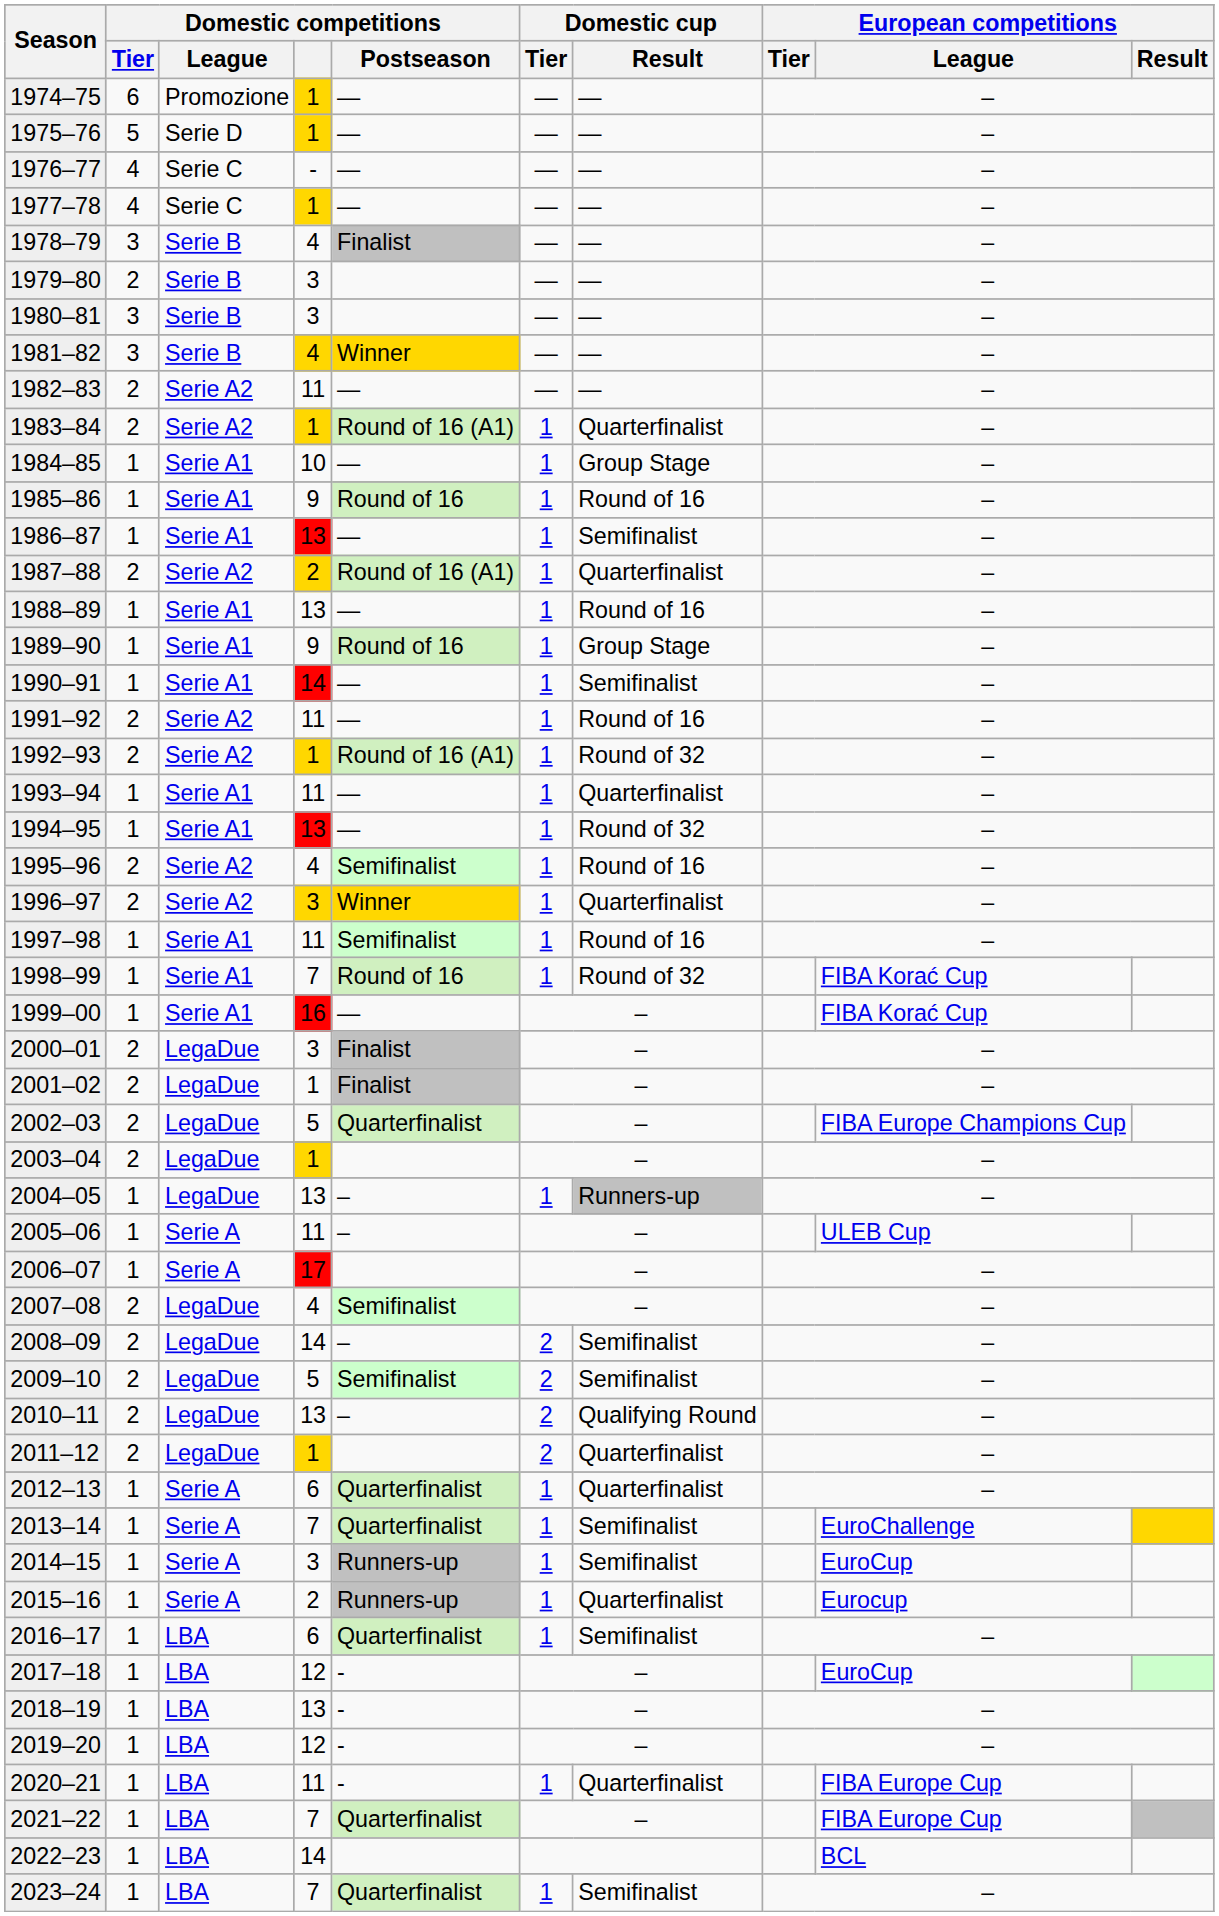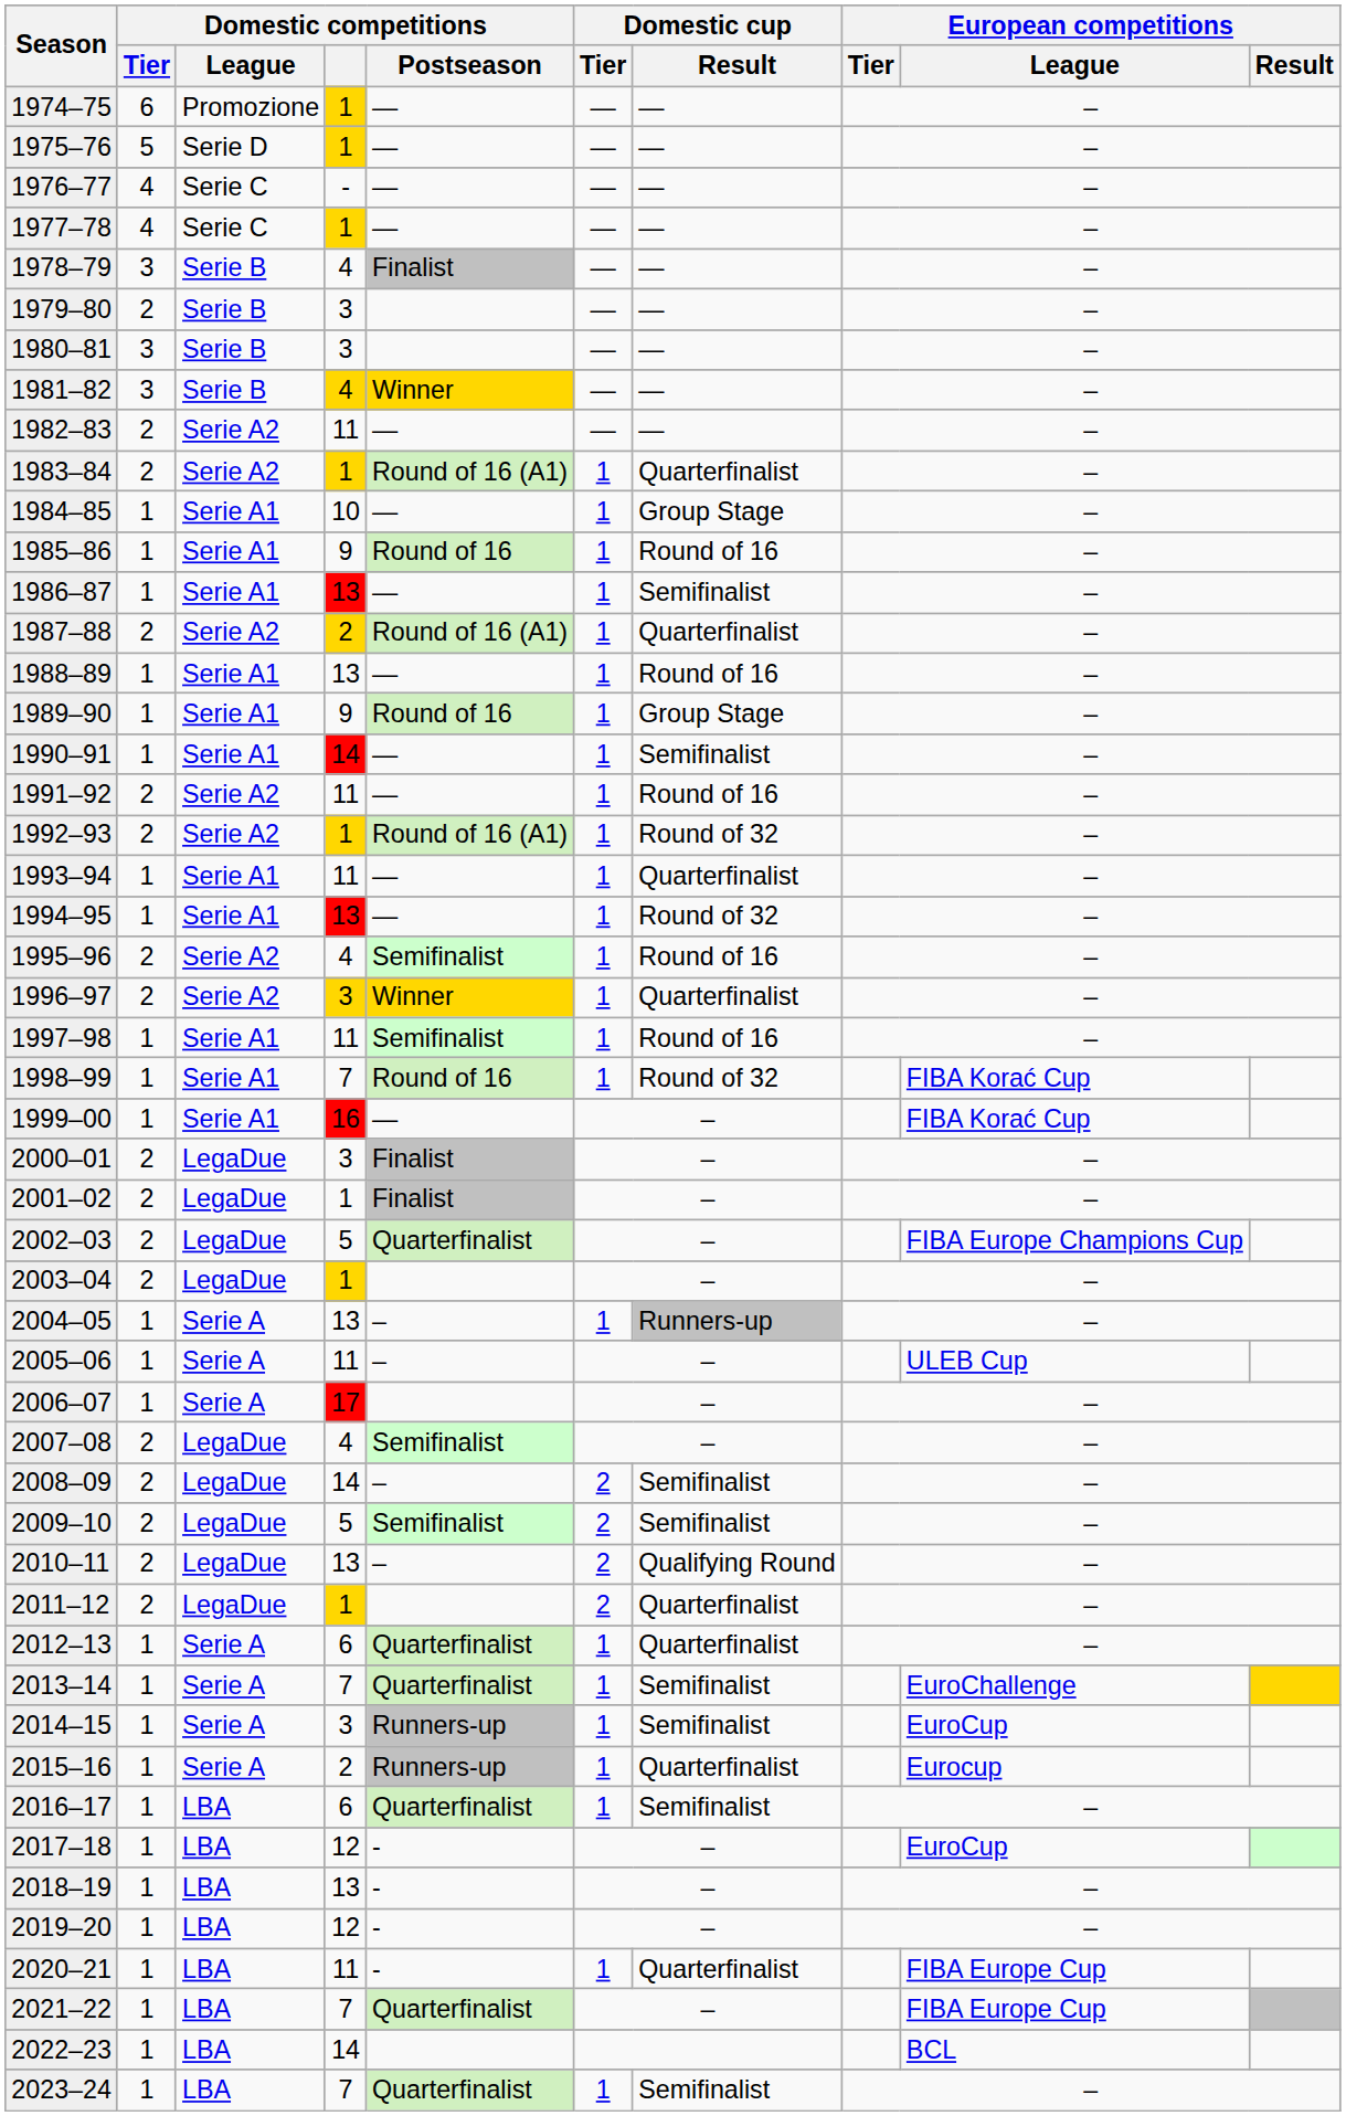2004–05 | Domestic competitions / League: LegaDue -> Serie A
